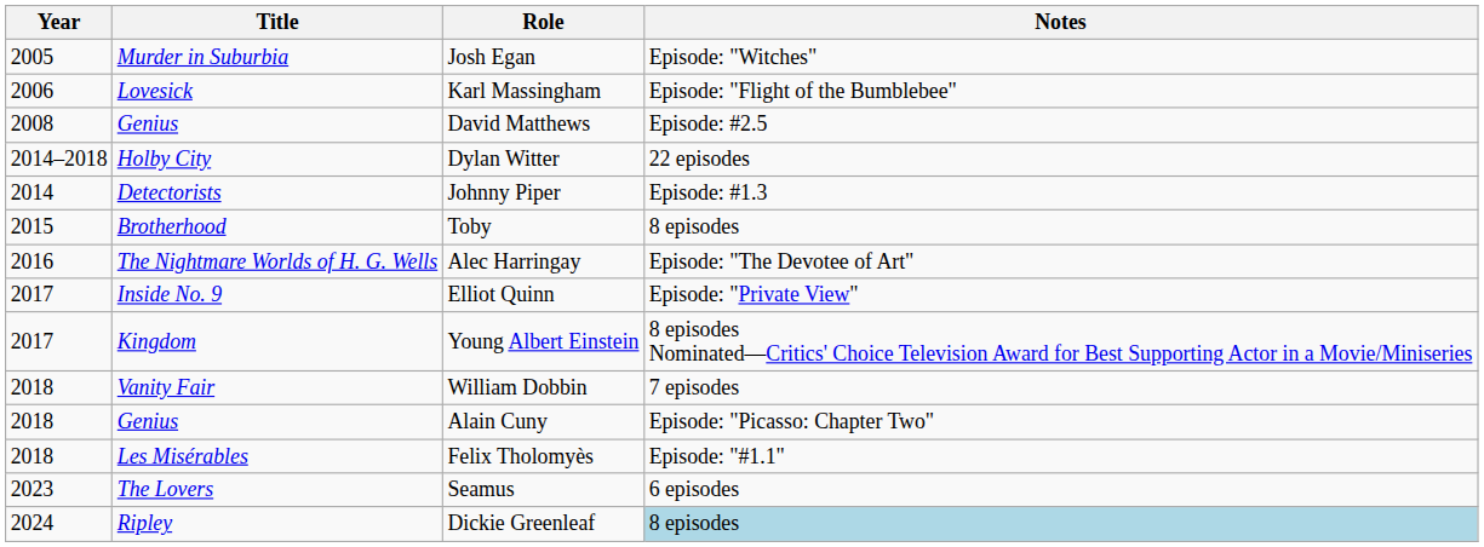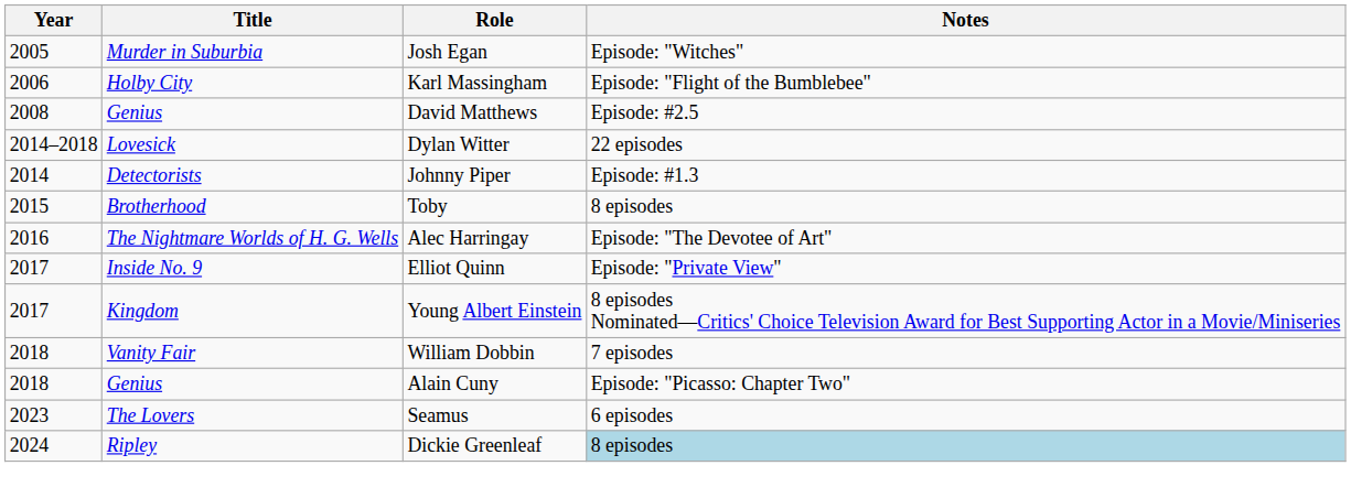Karl Massingham | Title: Lovesick -> Holby City
Dylan Witter | Title: Holby City -> Lovesick
- row: 2018 | Les Misérables | Felix Tholomyès | Episode: "#1.1"
